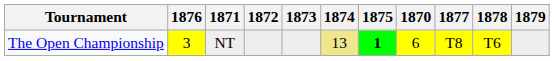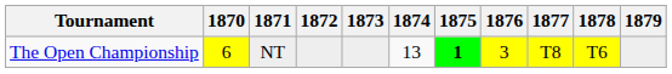columns swapped: 1870 <-> 1876
The Open Championship | 1874: khaki background -> no background
